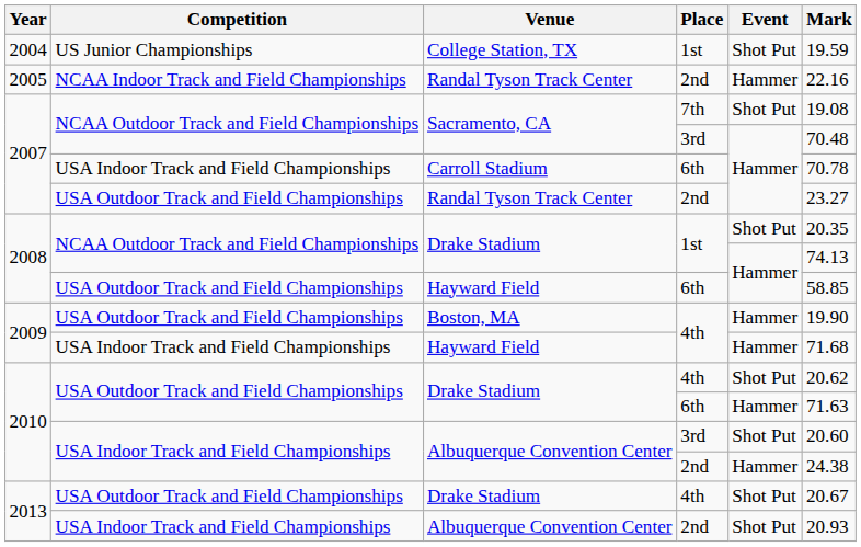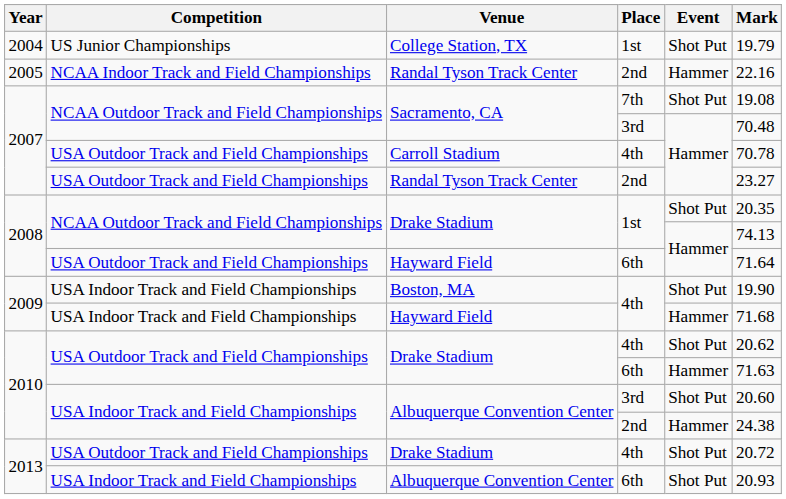College Station, TX | Mark: 19.59 -> 19.79
Carroll Stadium | Competition: USA Indoor Track and Field Championships -> USA Outdoor Track and Field Championships
Carroll Stadium | Place: 6th -> 4th
2008 / Hayward Field | Mark: 58.85 -> 71.64
Boston, MA | Competition: USA Outdoor Track and Field Championships -> USA Indoor Track and Field Championships
Boston, MA | Event: Hammer -> Shot Put
2013 / Drake Stadium | Mark: 20.67 -> 20.72
2013 / Albuquerque Convention Center | Place: 2nd -> 6th
